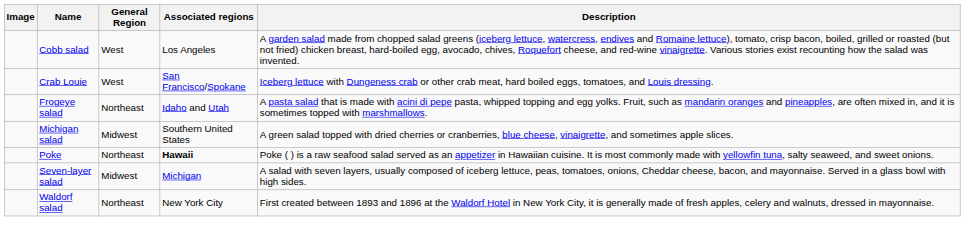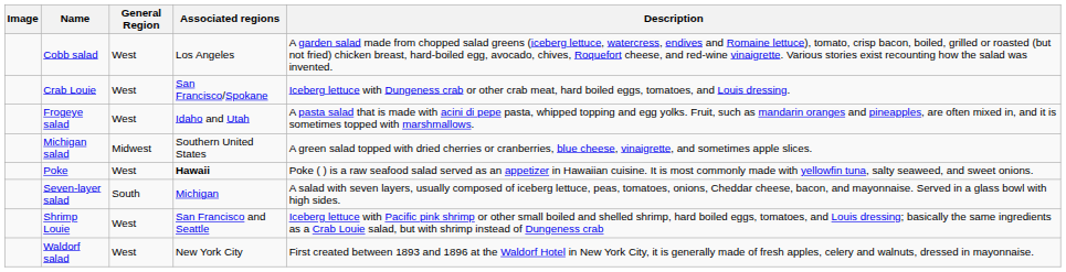Frogeye salad | General Region: Northeast -> West
Poke | General Region: Northeast -> West
Seven-layer salad | General Region: Midwest -> South
+ row: Shrimp Louie | West | San Francisco and Seattle | Iceberg lettuce with Pacific pink shrimp or other small boiled and shelled shrimp, hard boiled eggs, tomatoes, and Louis dressing; basically the same ingredients as a Crab Louie salad, but with shrimp instead of Dungeness crab
Waldorf salad | General Region: Northeast -> West
